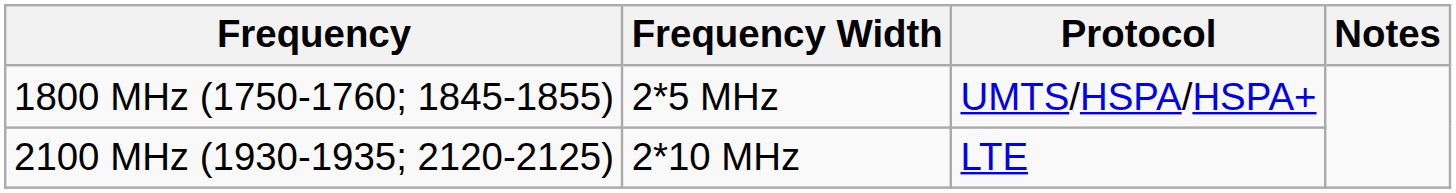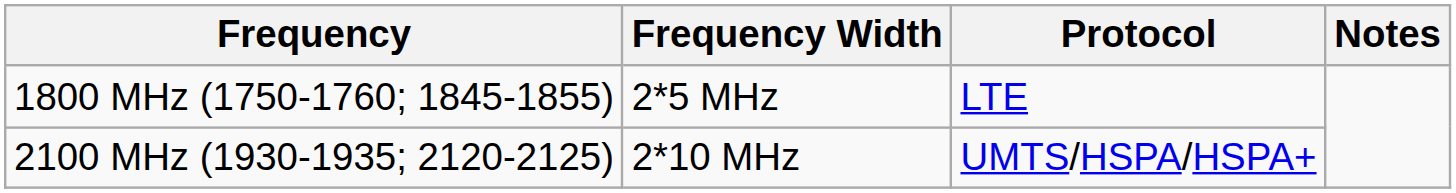1800 MHz (1750-1760; 1845-1855) | Protocol: UMTS/HSPA/HSPA+ -> LTE
2100 MHz (1930-1935; 2120-2125) | Protocol: LTE -> UMTS/HSPA/HSPA+
